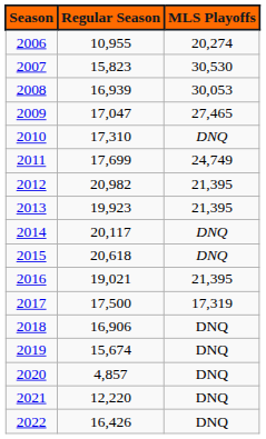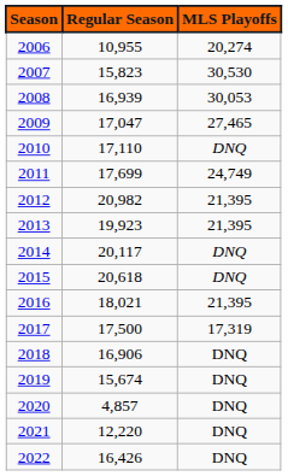2010 | Regular Season: 17,310 -> 17,110
2016 | Regular Season: 19,021 -> 18,021
